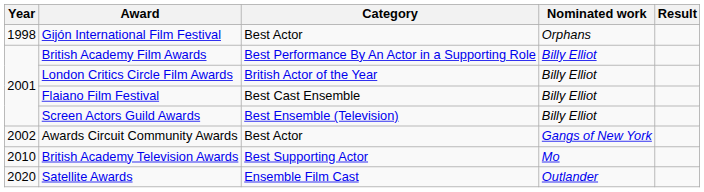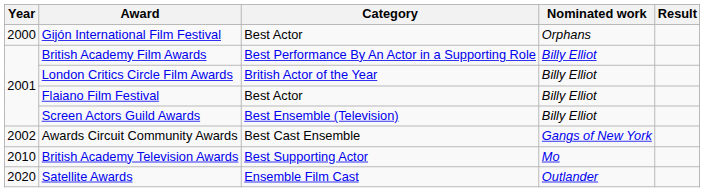Gijón International Film Festival | Year: 1998 -> 2000
Flaiano Film Festival | Category: Best Cast Ensemble -> Best Actor
Awards Circuit Community Awards | Category: Best Actor -> Best Cast Ensemble
